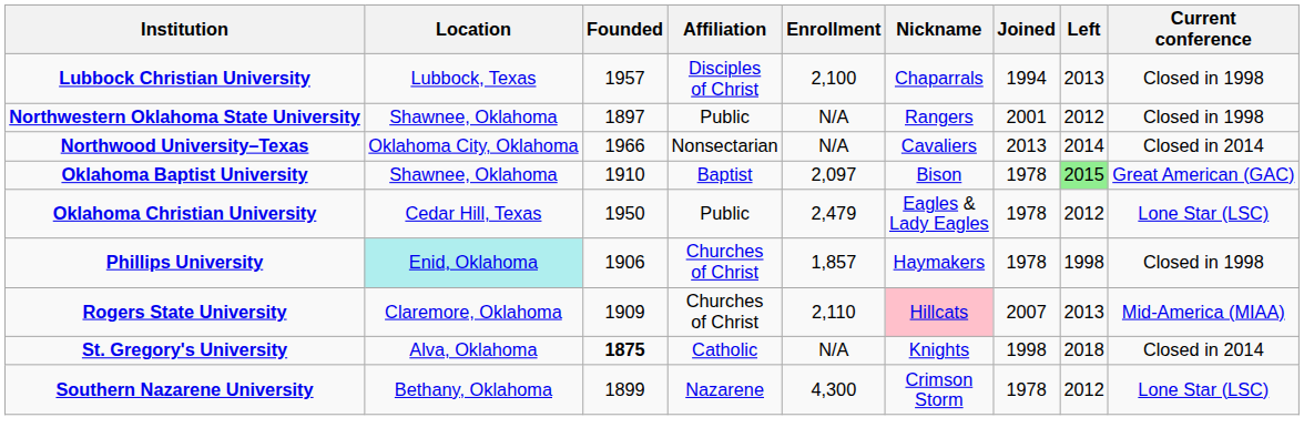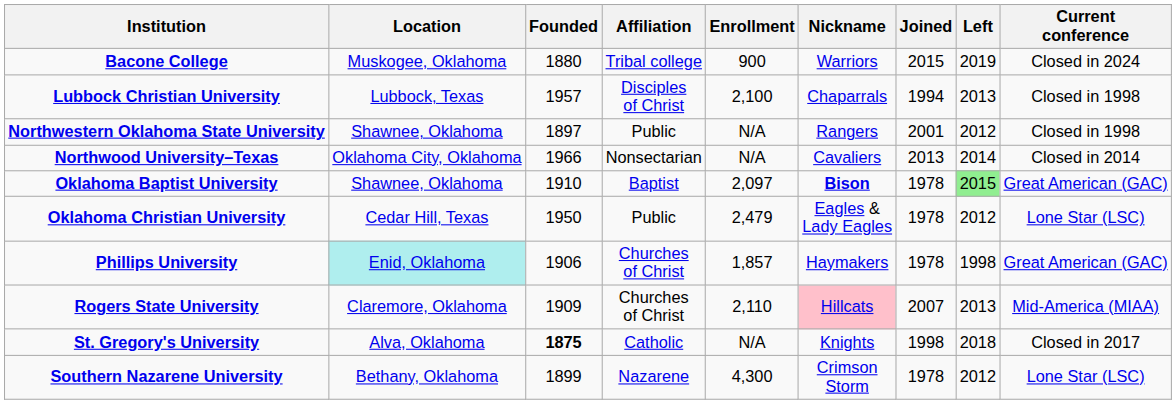+ row: Bacone College | Muskogee, Oklahoma | 1880 | Tribal college | 900 | Warriors | 2015 | 2019 | Closed in 2024
Oklahoma Baptist University | Nickname: normal -> bold
Phillips University | Current conference: Closed in 1998 -> Great American (GAC)
St. Gregory's University | Current conference: Closed in 2014 -> Closed in 2017
